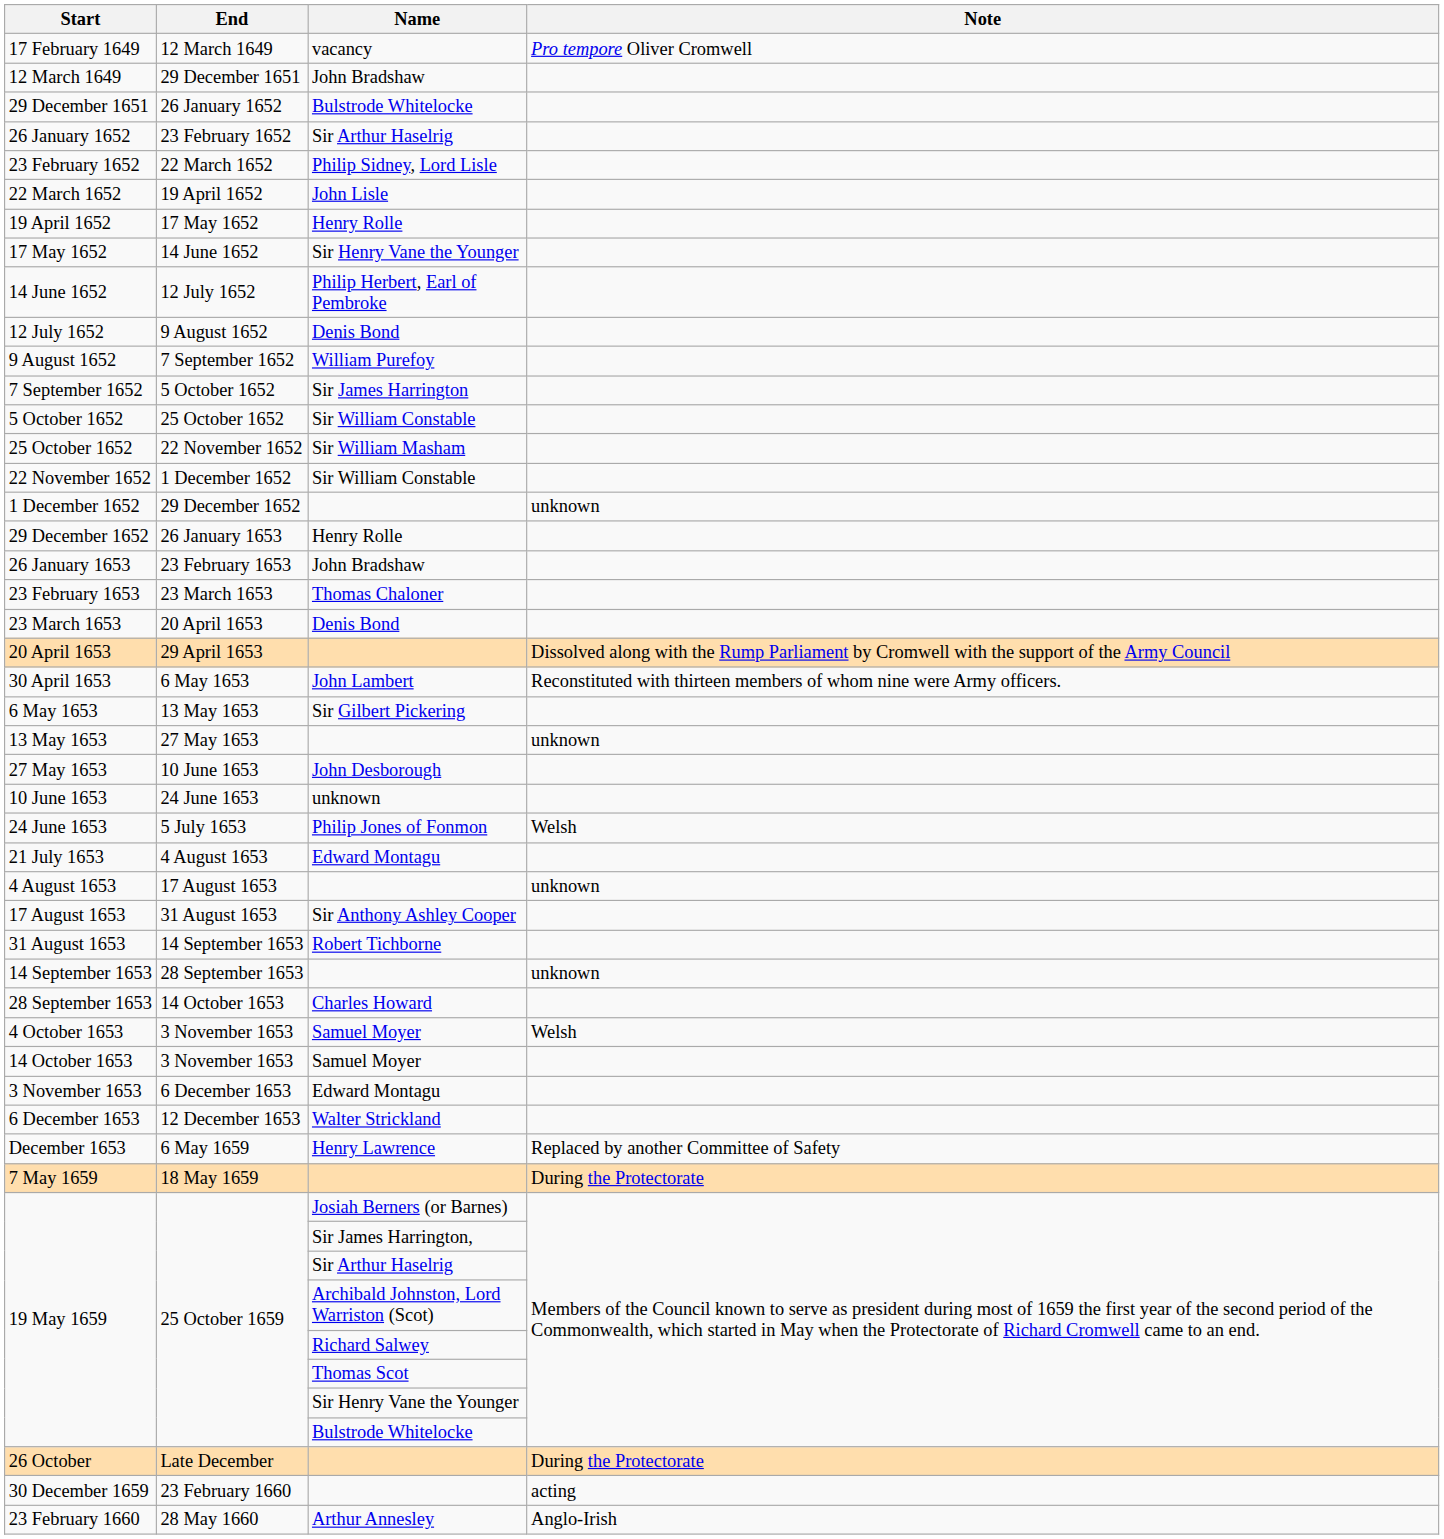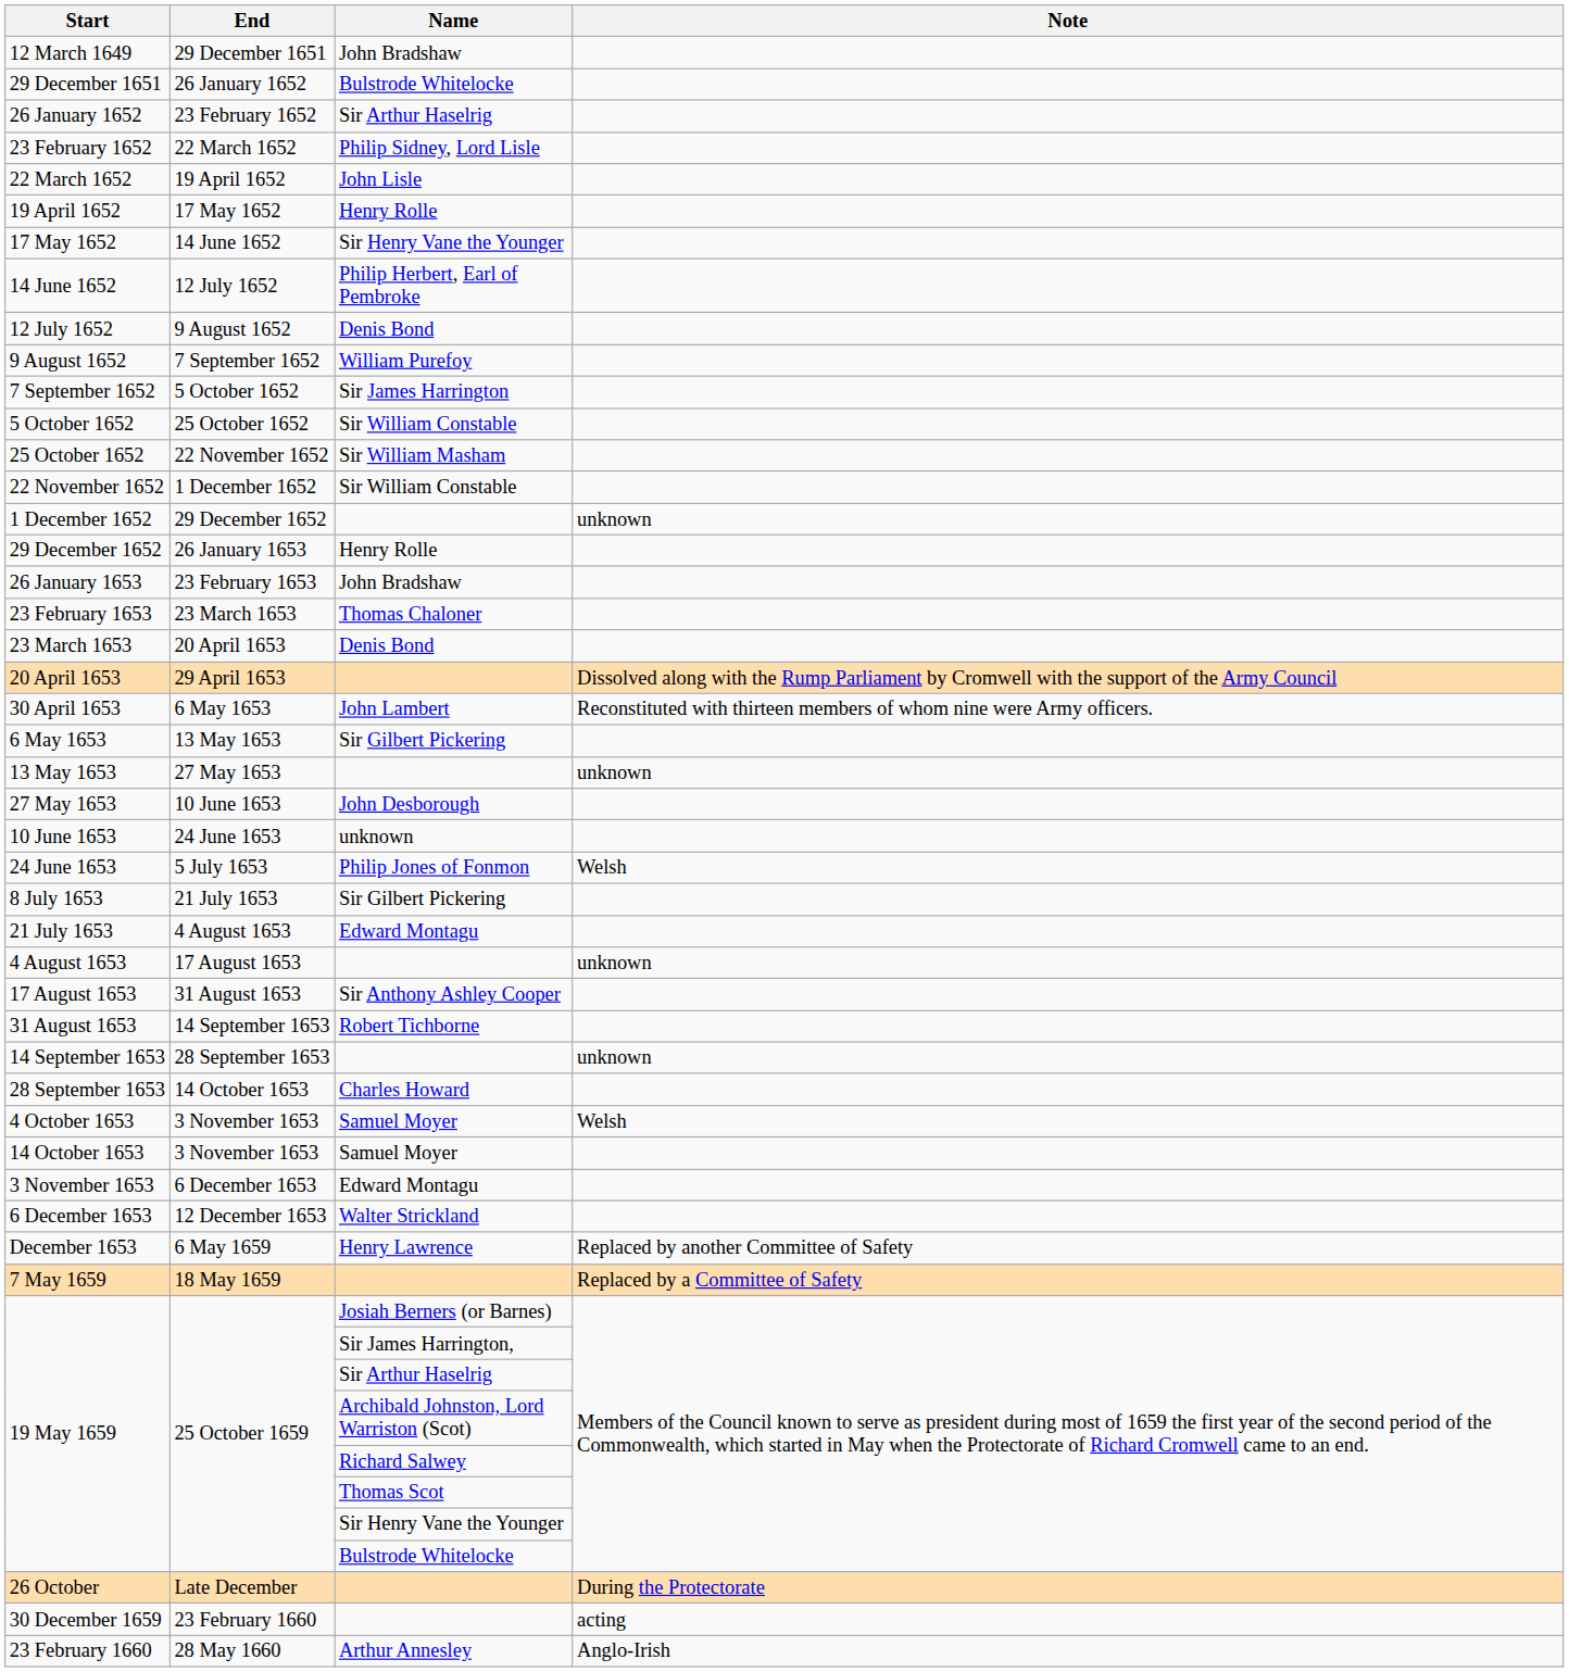- row: 17 February 1649 | 12 March 1649 | vacancy | Pro tempore Oliver Cromwell
+ row: 8 July 1653 | 21 July 1653 | Sir Gilbert Pickering
7 May 1659 | Note: During the Protectorate -> Replaced by a Committee of Safety
